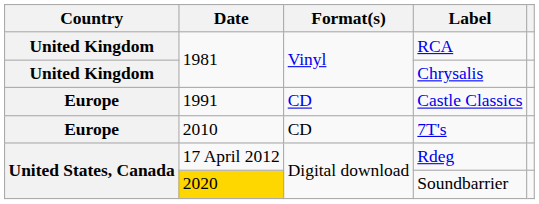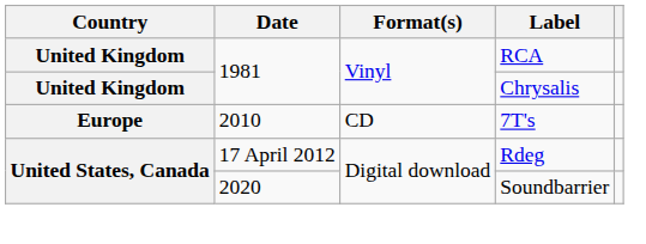- row: Europe | 1991 | CD | Castle Classics
Soundbarrier | Date: gold background -> no background
